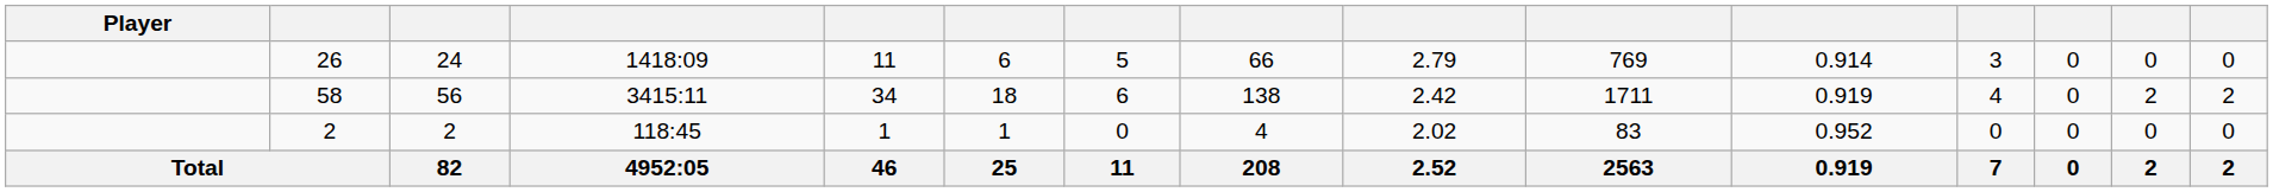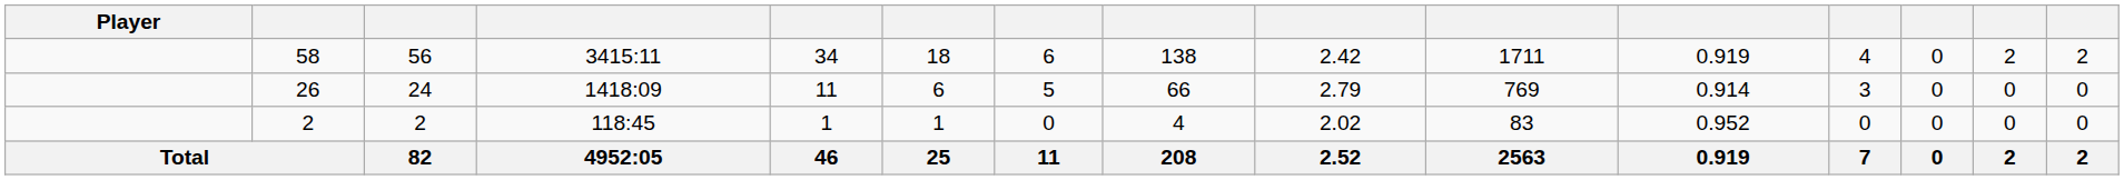rows swapped: 58 <-> 26
